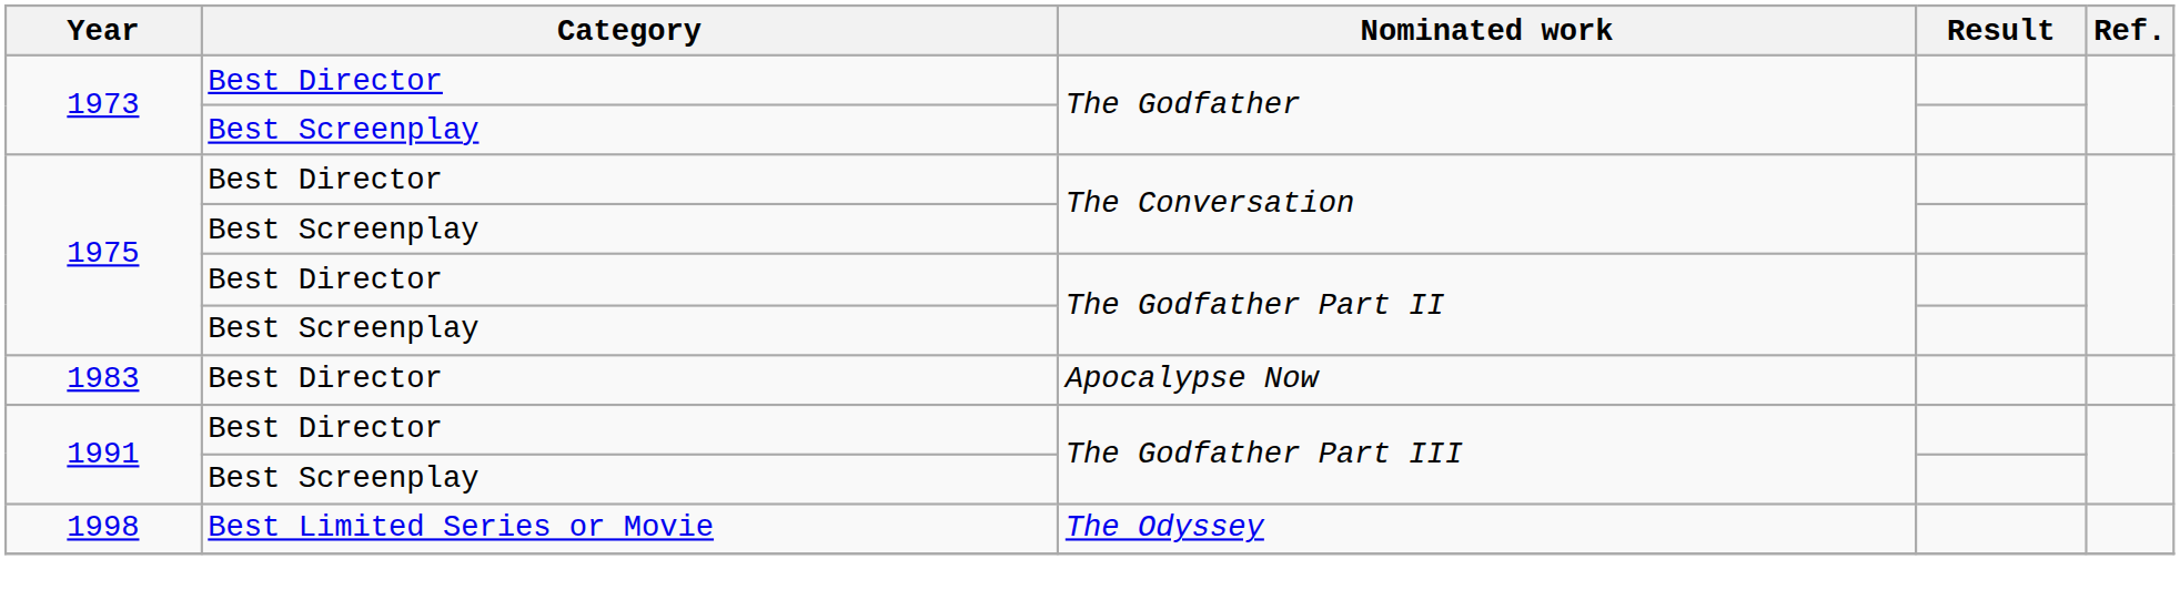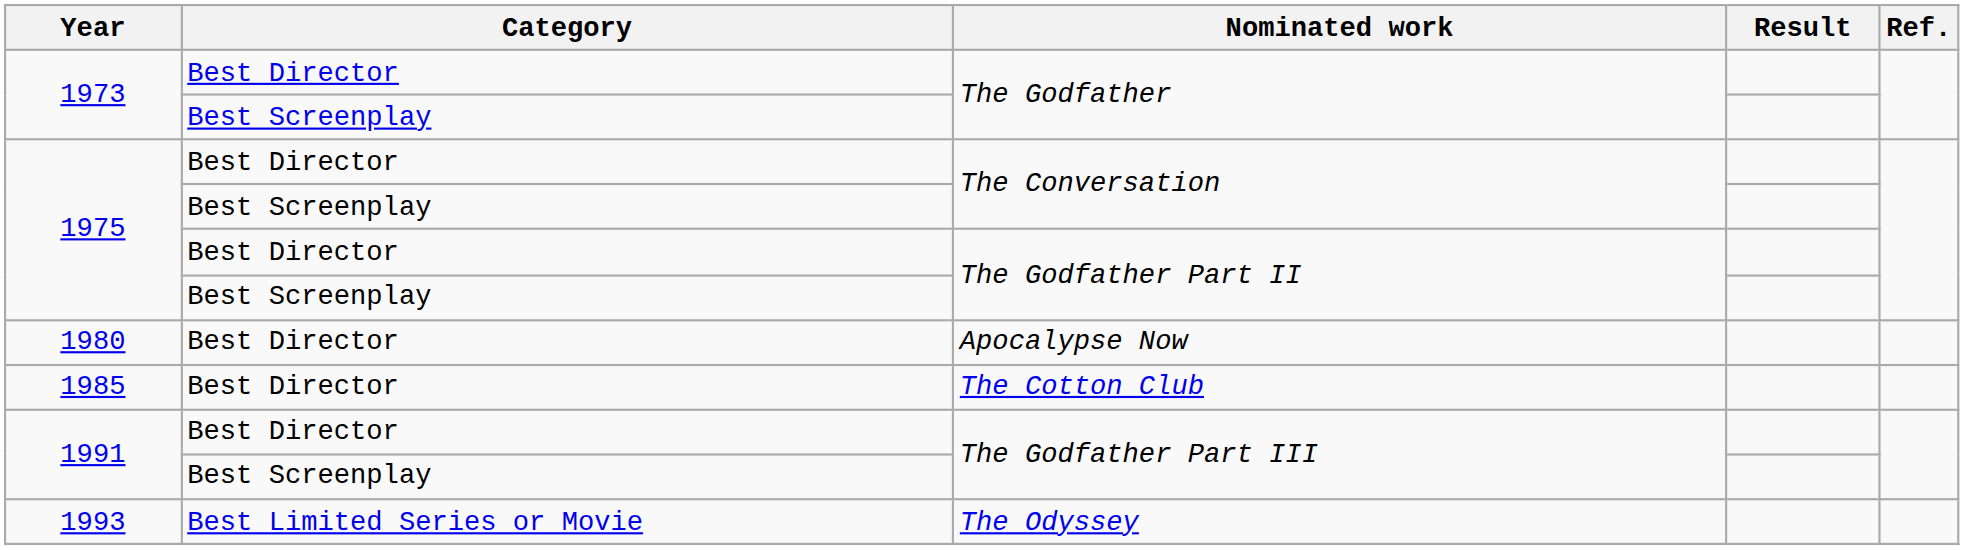Apocalypse Now | Year: 1983 -> 1980
+ row: 1985 | Best Director | The Cotton Club
The Odyssey | Year: 1998 -> 1993
